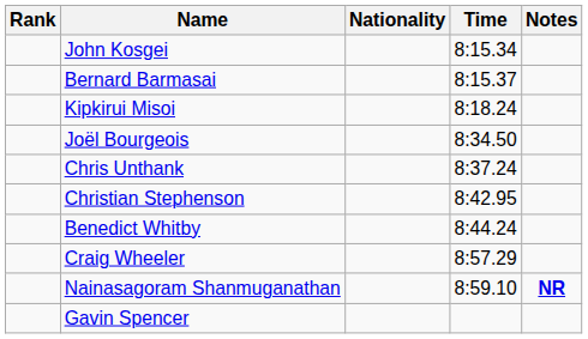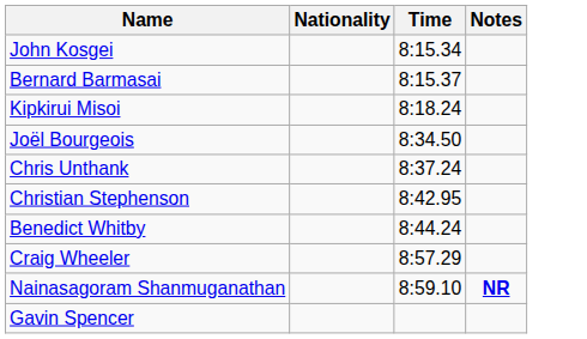- column: Rank
